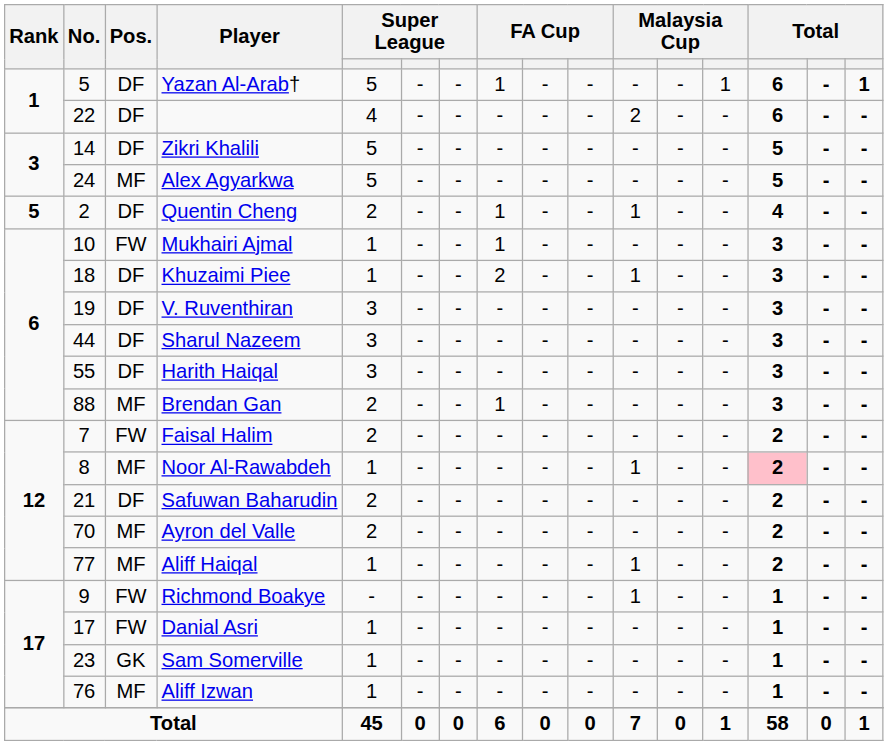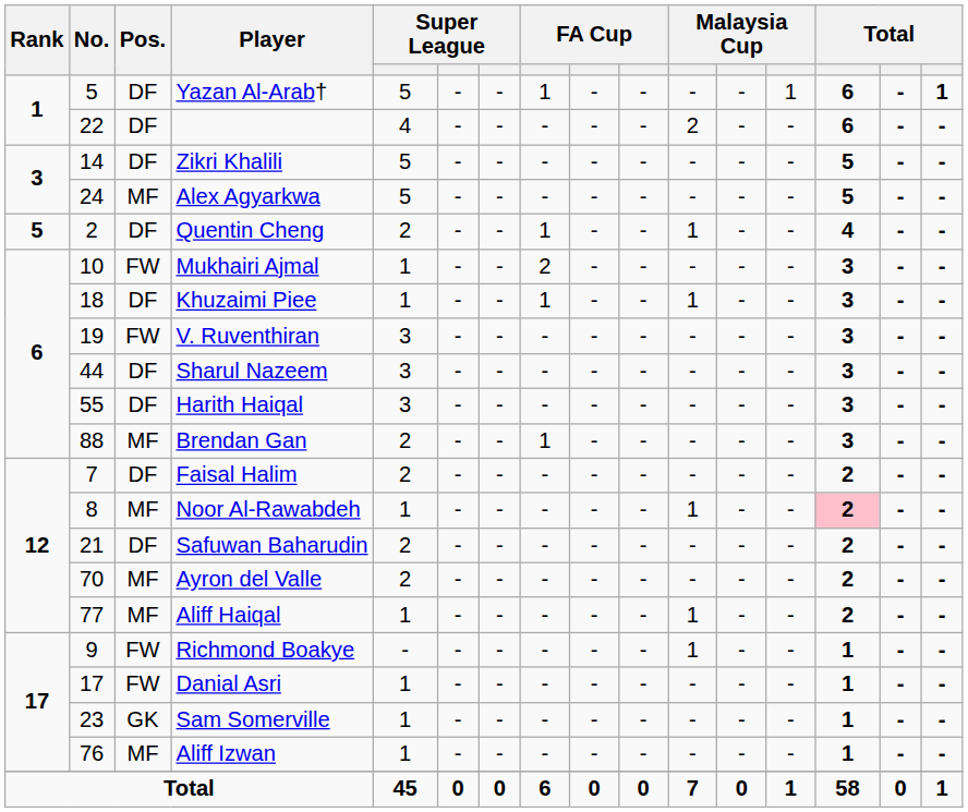Mukhairi Ajmal | column 8: 1 -> 2
Khuzaimi Piee | column 8: 2 -> 1
V. Ruventhiran | Pos.: DF -> FW
Faisal Halim | Pos.: FW -> DF
